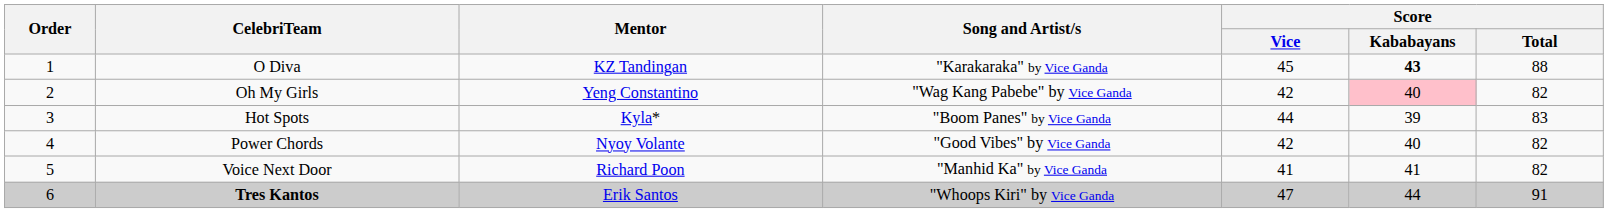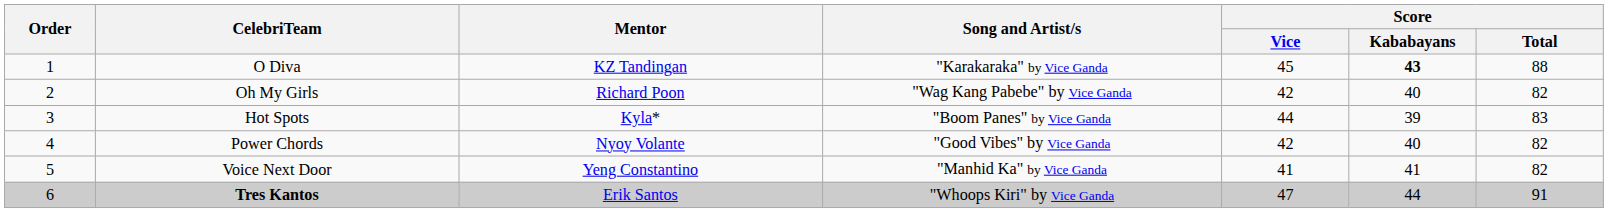Oh My Girls | Mentor: Yeng Constantino -> Richard Poon
Oh My Girls | Score / Kababayans: pink background -> no background
Voice Next Door | Mentor: Richard Poon -> Yeng Constantino
